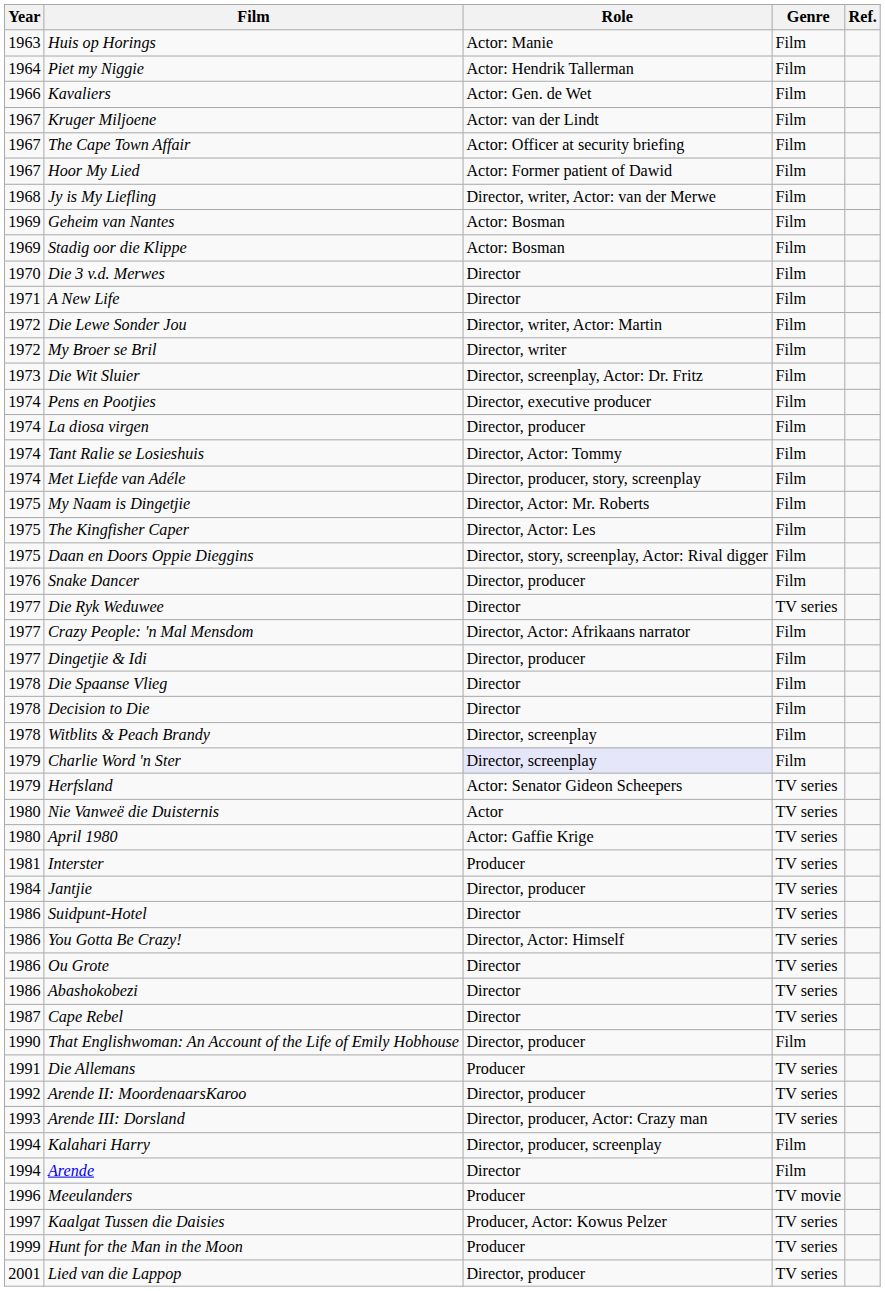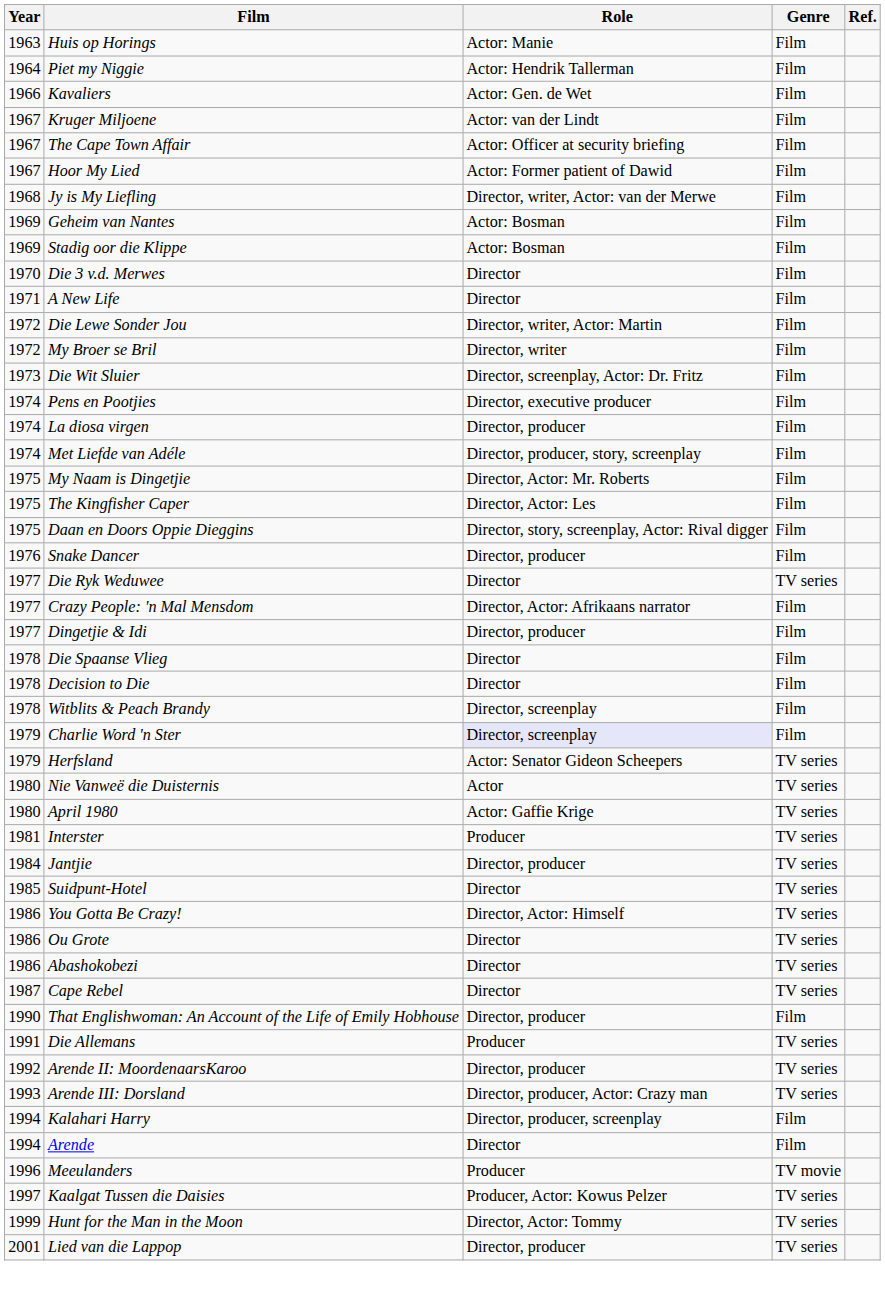- row: 1974 | Tant Ralie se Losieshuis | Director, Actor: Tommy | Film
Suidpunt-Hotel | Year: 1986 -> 1985
Hunt for the Man in the Moon | Role: Producer -> Director, Actor: Tommy
